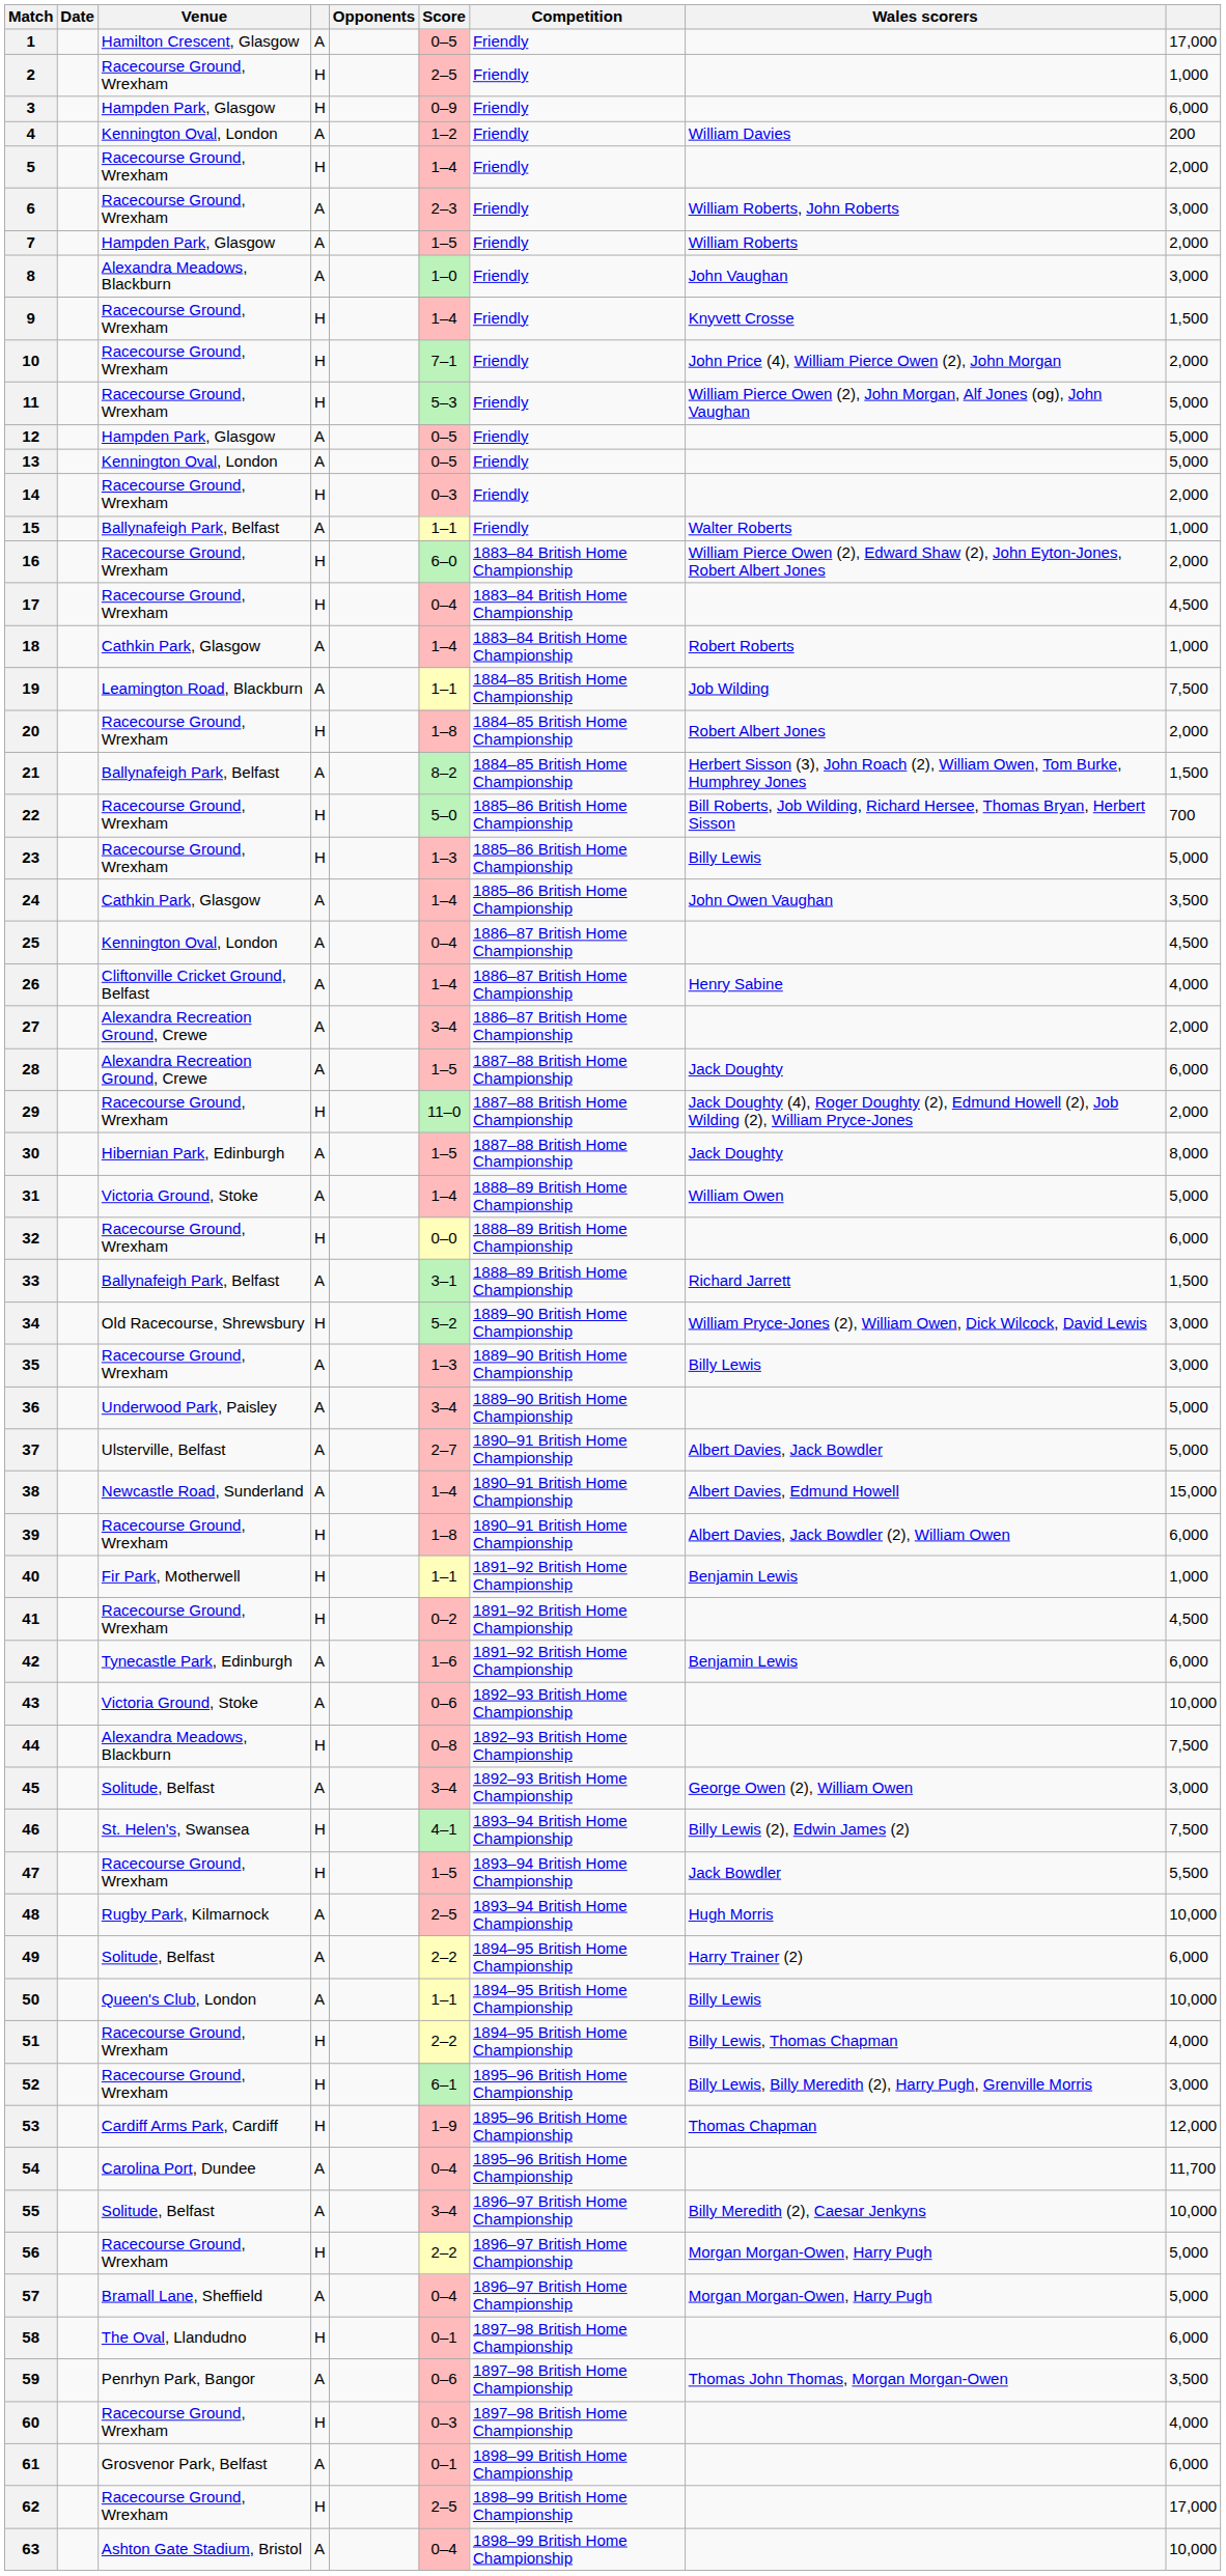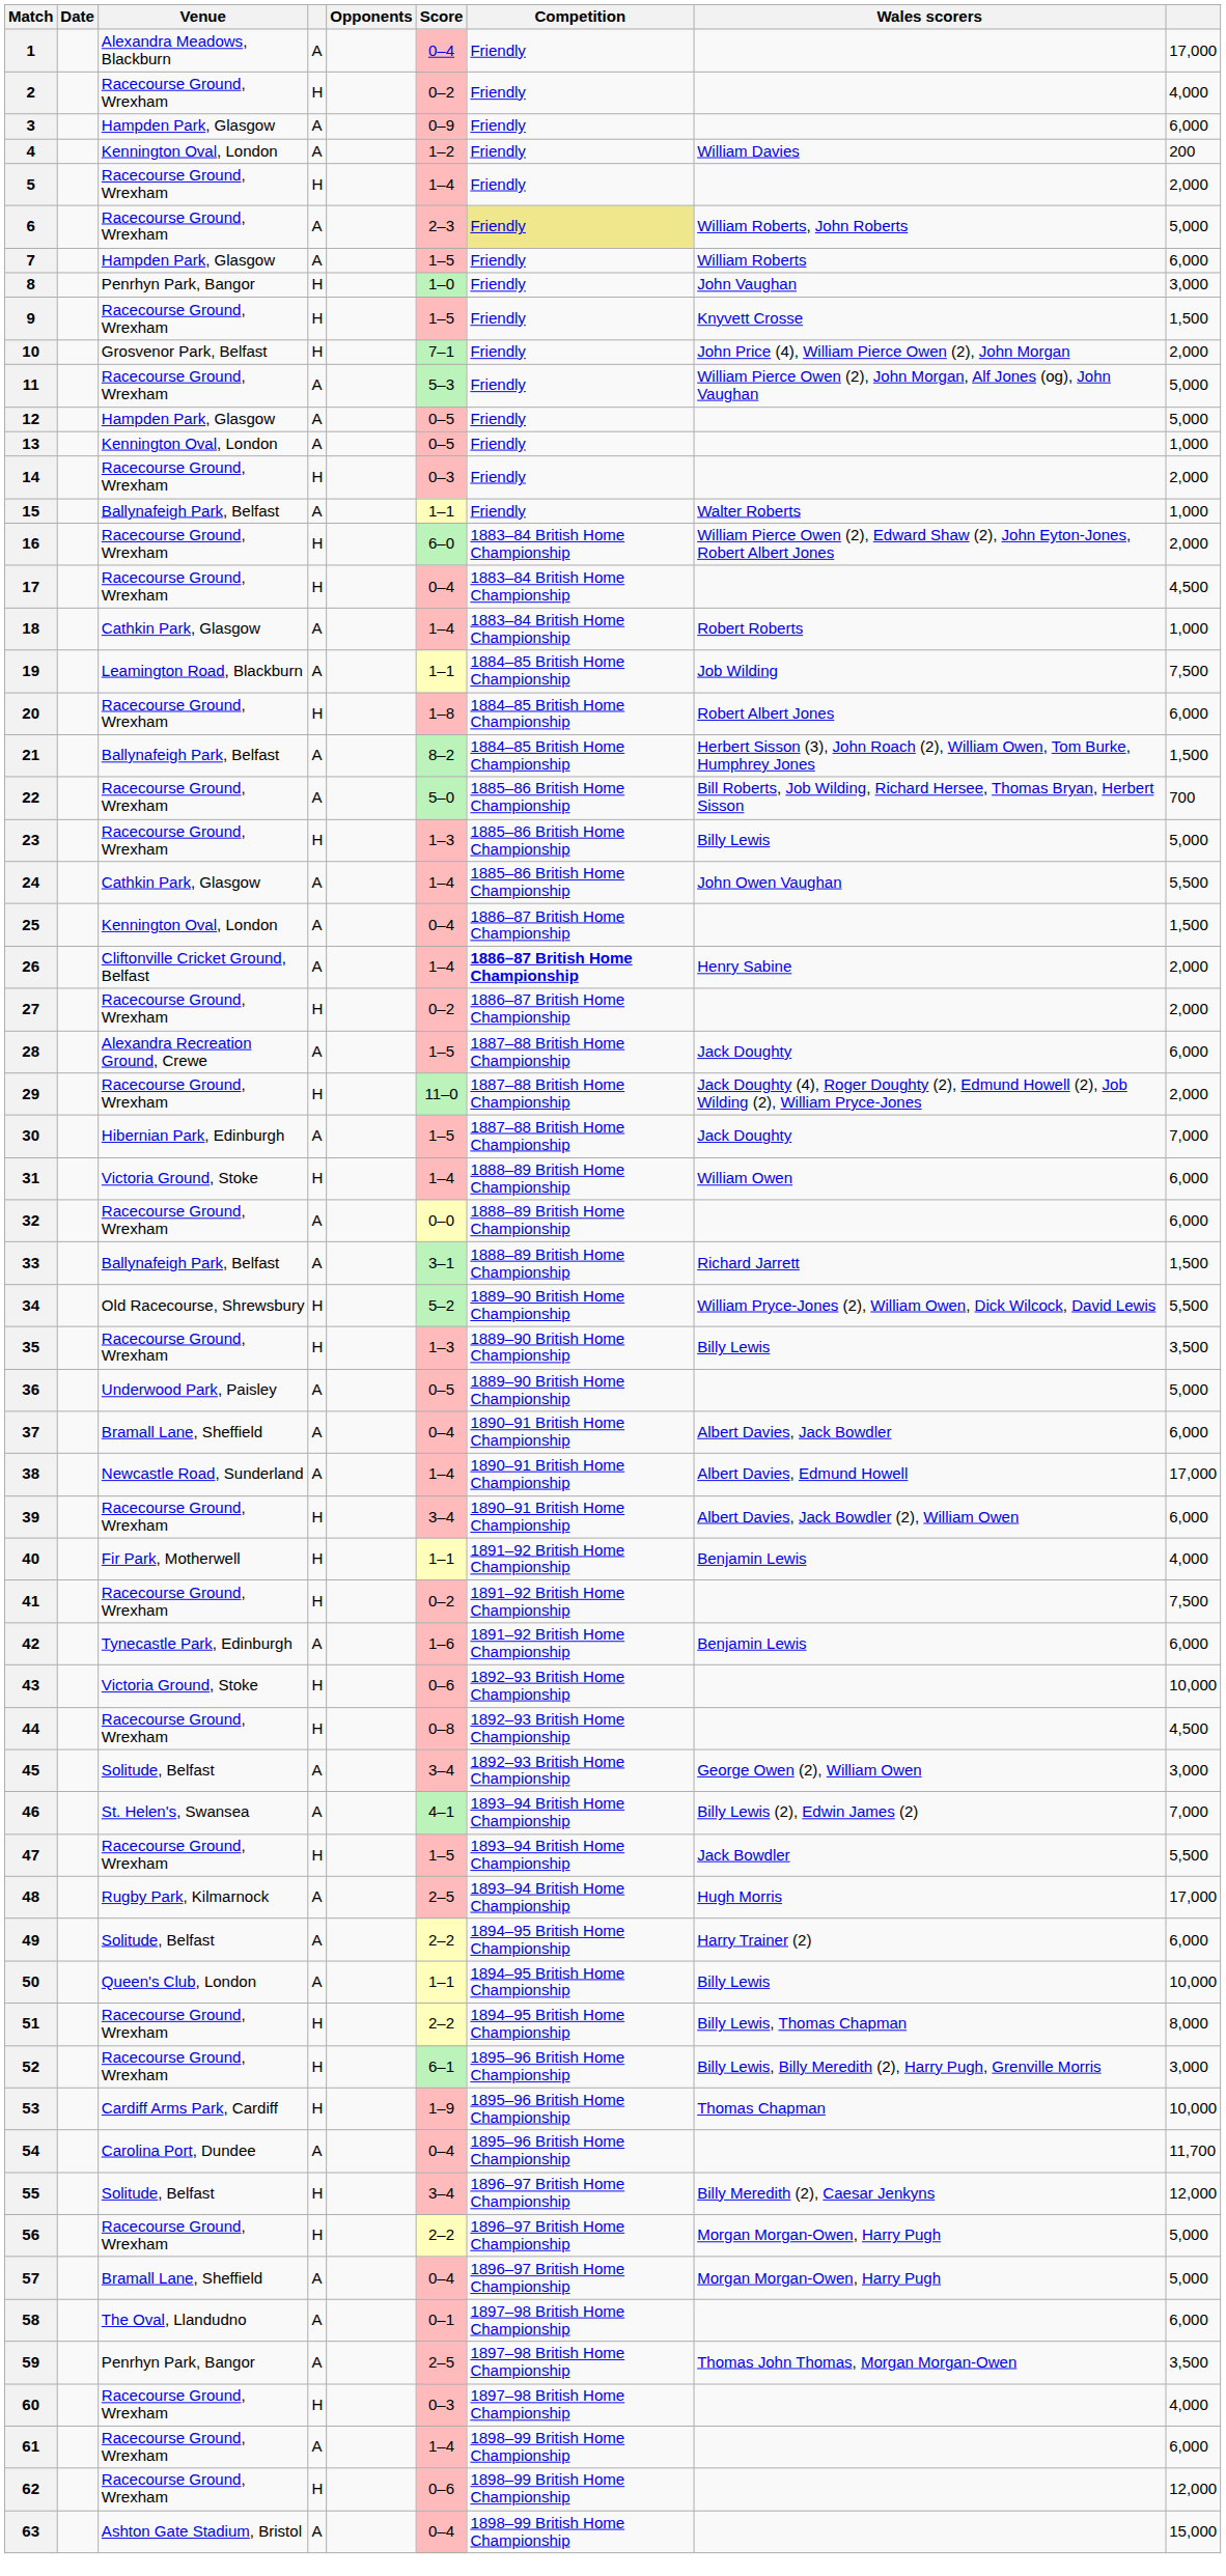1 | Venue: Hamilton Crescent, Glasgow -> Alexandra Meadows, Blackburn
1 | Score: 0–5 -> 0–4
2 | Score: 2–5 -> 0–2
2 | column 9: 1,000 -> 4,000
3 | column 4: H -> A
6 | Competition: no background -> khaki background
6 | column 9: 3,000 -> 5,000
7 | column 9: 2,000 -> 6,000
8 | Venue: Alexandra Meadows, Blackburn -> Penrhyn Park, Bangor
8 | column 4: A -> H
9 | Score: 1–4 -> 1–5
10 | Venue: Racecourse Ground, Wrexham -> Grosvenor Park, Belfast
11 | column 4: H -> A
13 | column 9: 5,000 -> 1,000
20 | column 9: 2,000 -> 6,000
22 | column 4: H -> A
24 | column 9: 3,500 -> 5,500
25 | column 9: 4,500 -> 1,500
26 | Competition: normal -> bold
26 | column 9: 4,000 -> 2,000
27 | Venue: Alexandra Recreation Ground, Crewe -> Racecourse Ground, Wrexham
27 | column 4: A -> H
27 | Score: 3–4 -> 0–2
30 | column 9: 8,000 -> 7,000
31 | column 4: A -> H
31 | column 9: 5,000 -> 6,000
32 | column 4: H -> A
34 | column 9: 3,000 -> 5,500
35 | column 4: A -> H
35 | column 9: 3,000 -> 3,500
36 | Score: 3–4 -> 0–5
37 | Venue: Ulsterville, Belfast -> Bramall Lane, Sheffield
37 | Score: 2–7 -> 0–4
37 | column 9: 5,000 -> 6,000
38 | column 9: 15,000 -> 17,000
39 | Score: 1–8 -> 3–4
40 | column 9: 1,000 -> 4,000
41 | column 9: 4,500 -> 7,500
43 | column 4: A -> H
44 | Venue: Alexandra Meadows, Blackburn -> Racecourse Ground, Wrexham
44 | column 9: 7,500 -> 4,500
46 | column 4: H -> A
46 | column 9: 7,500 -> 7,000
48 | column 9: 10,000 -> 17,000
51 | column 9: 4,000 -> 8,000
53 | column 9: 12,000 -> 10,000
55 | column 4: A -> H
55 | column 9: 10,000 -> 12,000
58 | column 4: H -> A
59 | Score: 0–6 -> 2–5
61 | Venue: Grosvenor Park, Belfast -> Racecourse Ground, Wrexham
61 | Score: 0–1 -> 1–4
62 | Score: 2–5 -> 0–6
62 | column 9: 17,000 -> 12,000
63 | column 9: 10,000 -> 15,000
